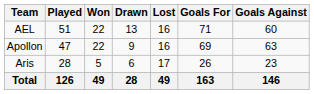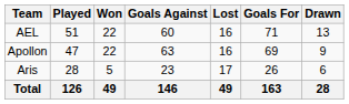columns swapped: Drawn <-> Goals Against
